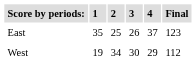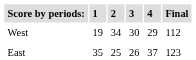rows swapped: East <-> West
